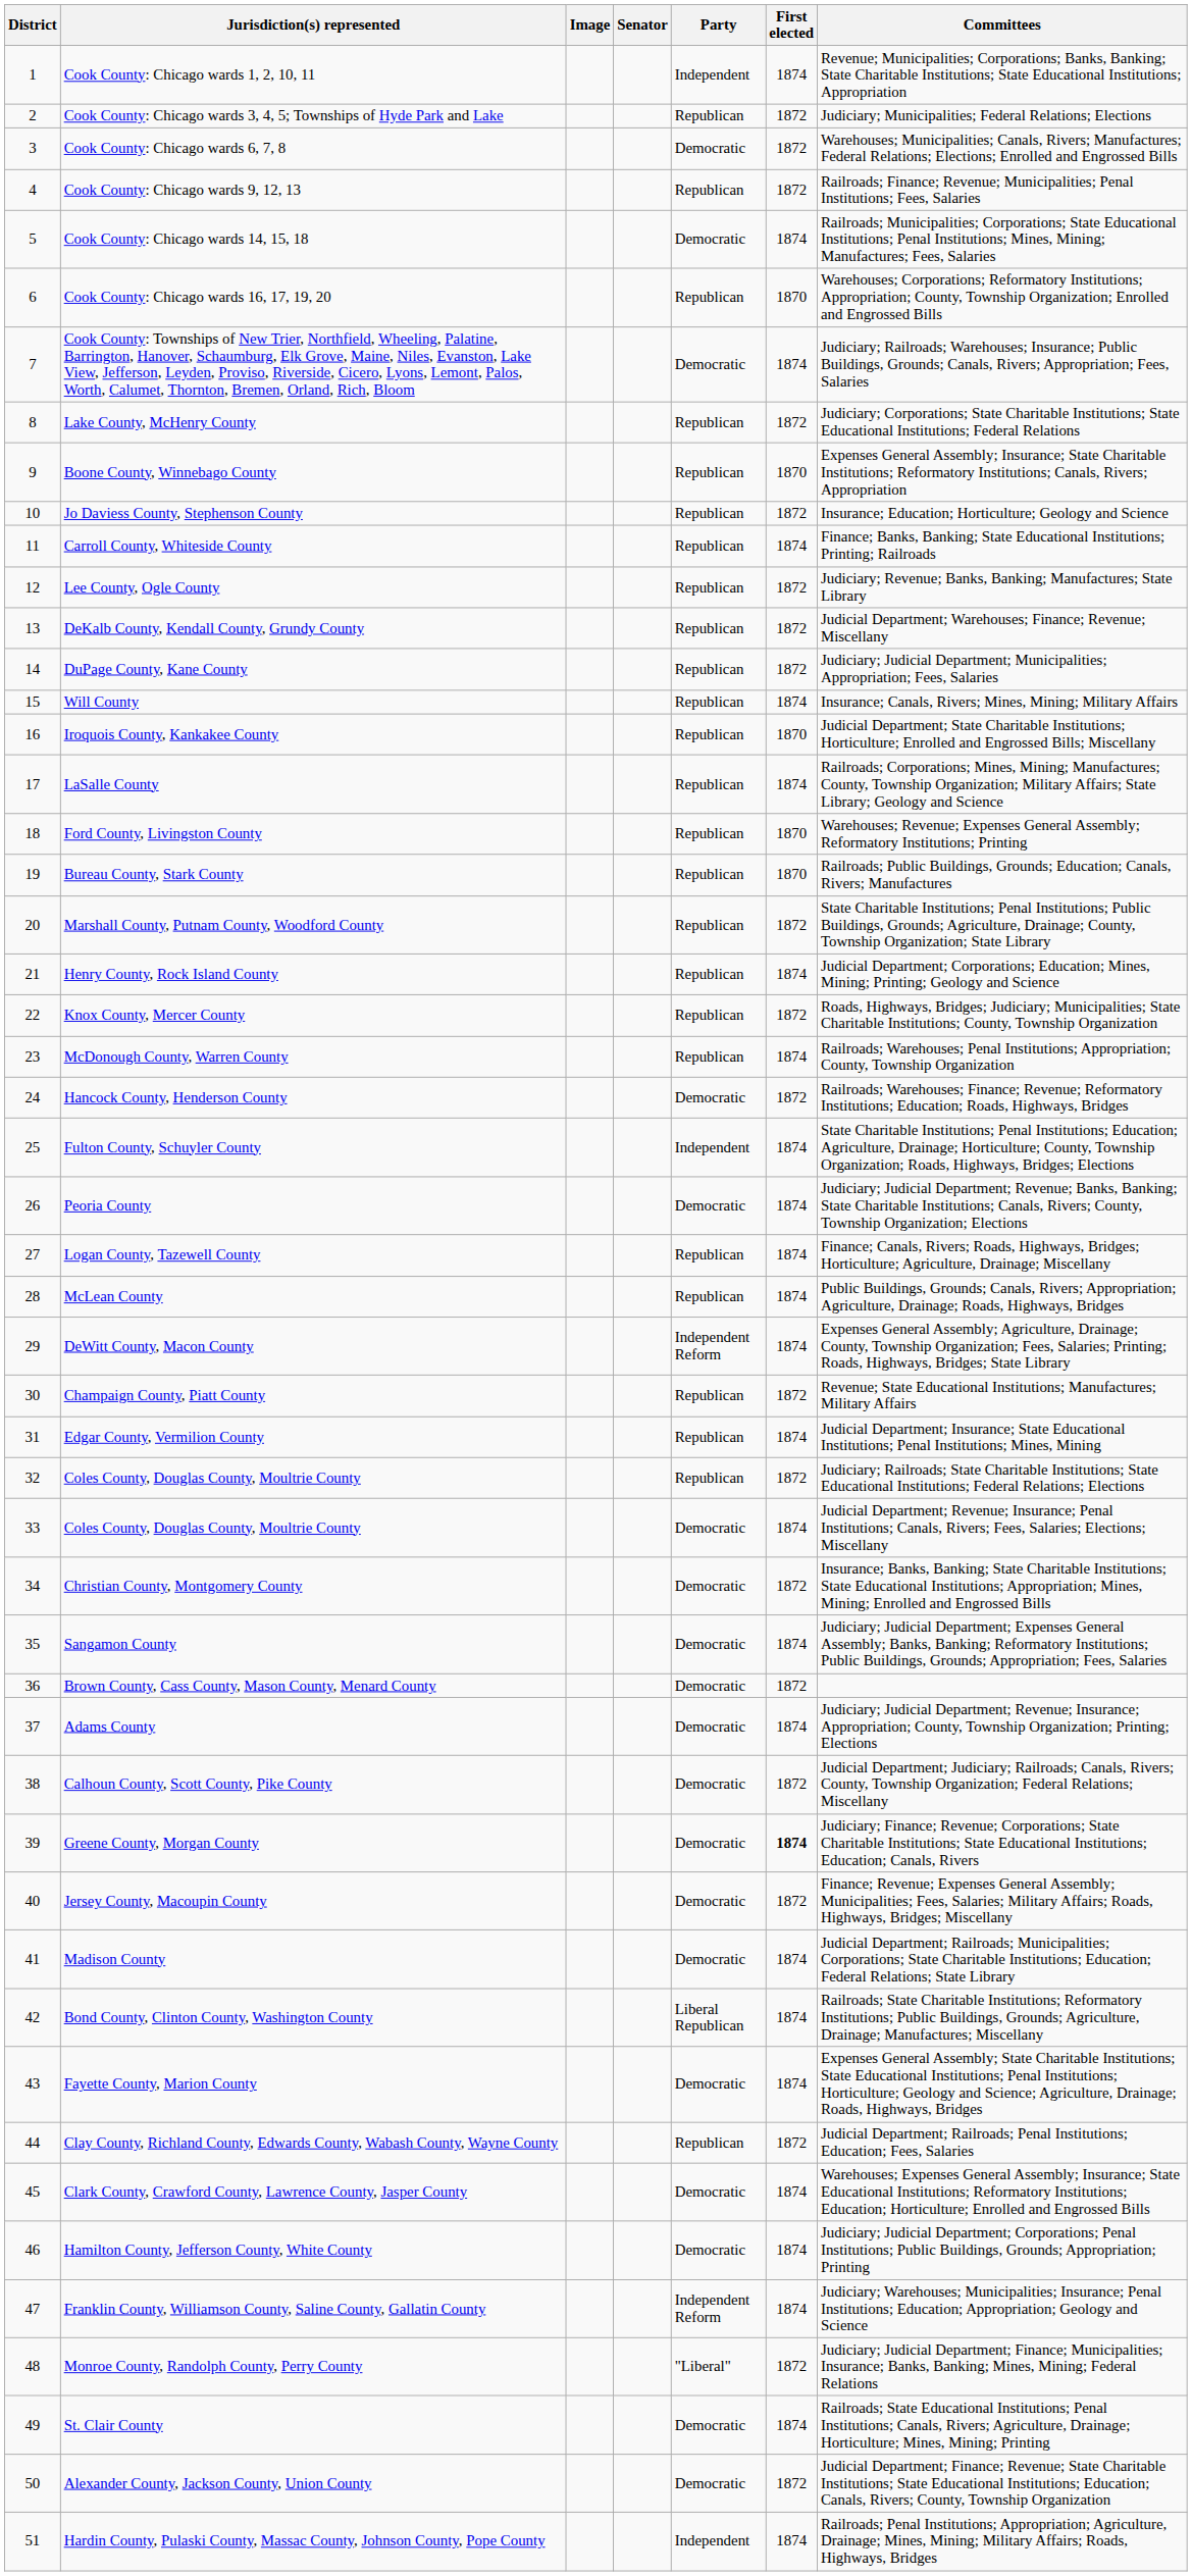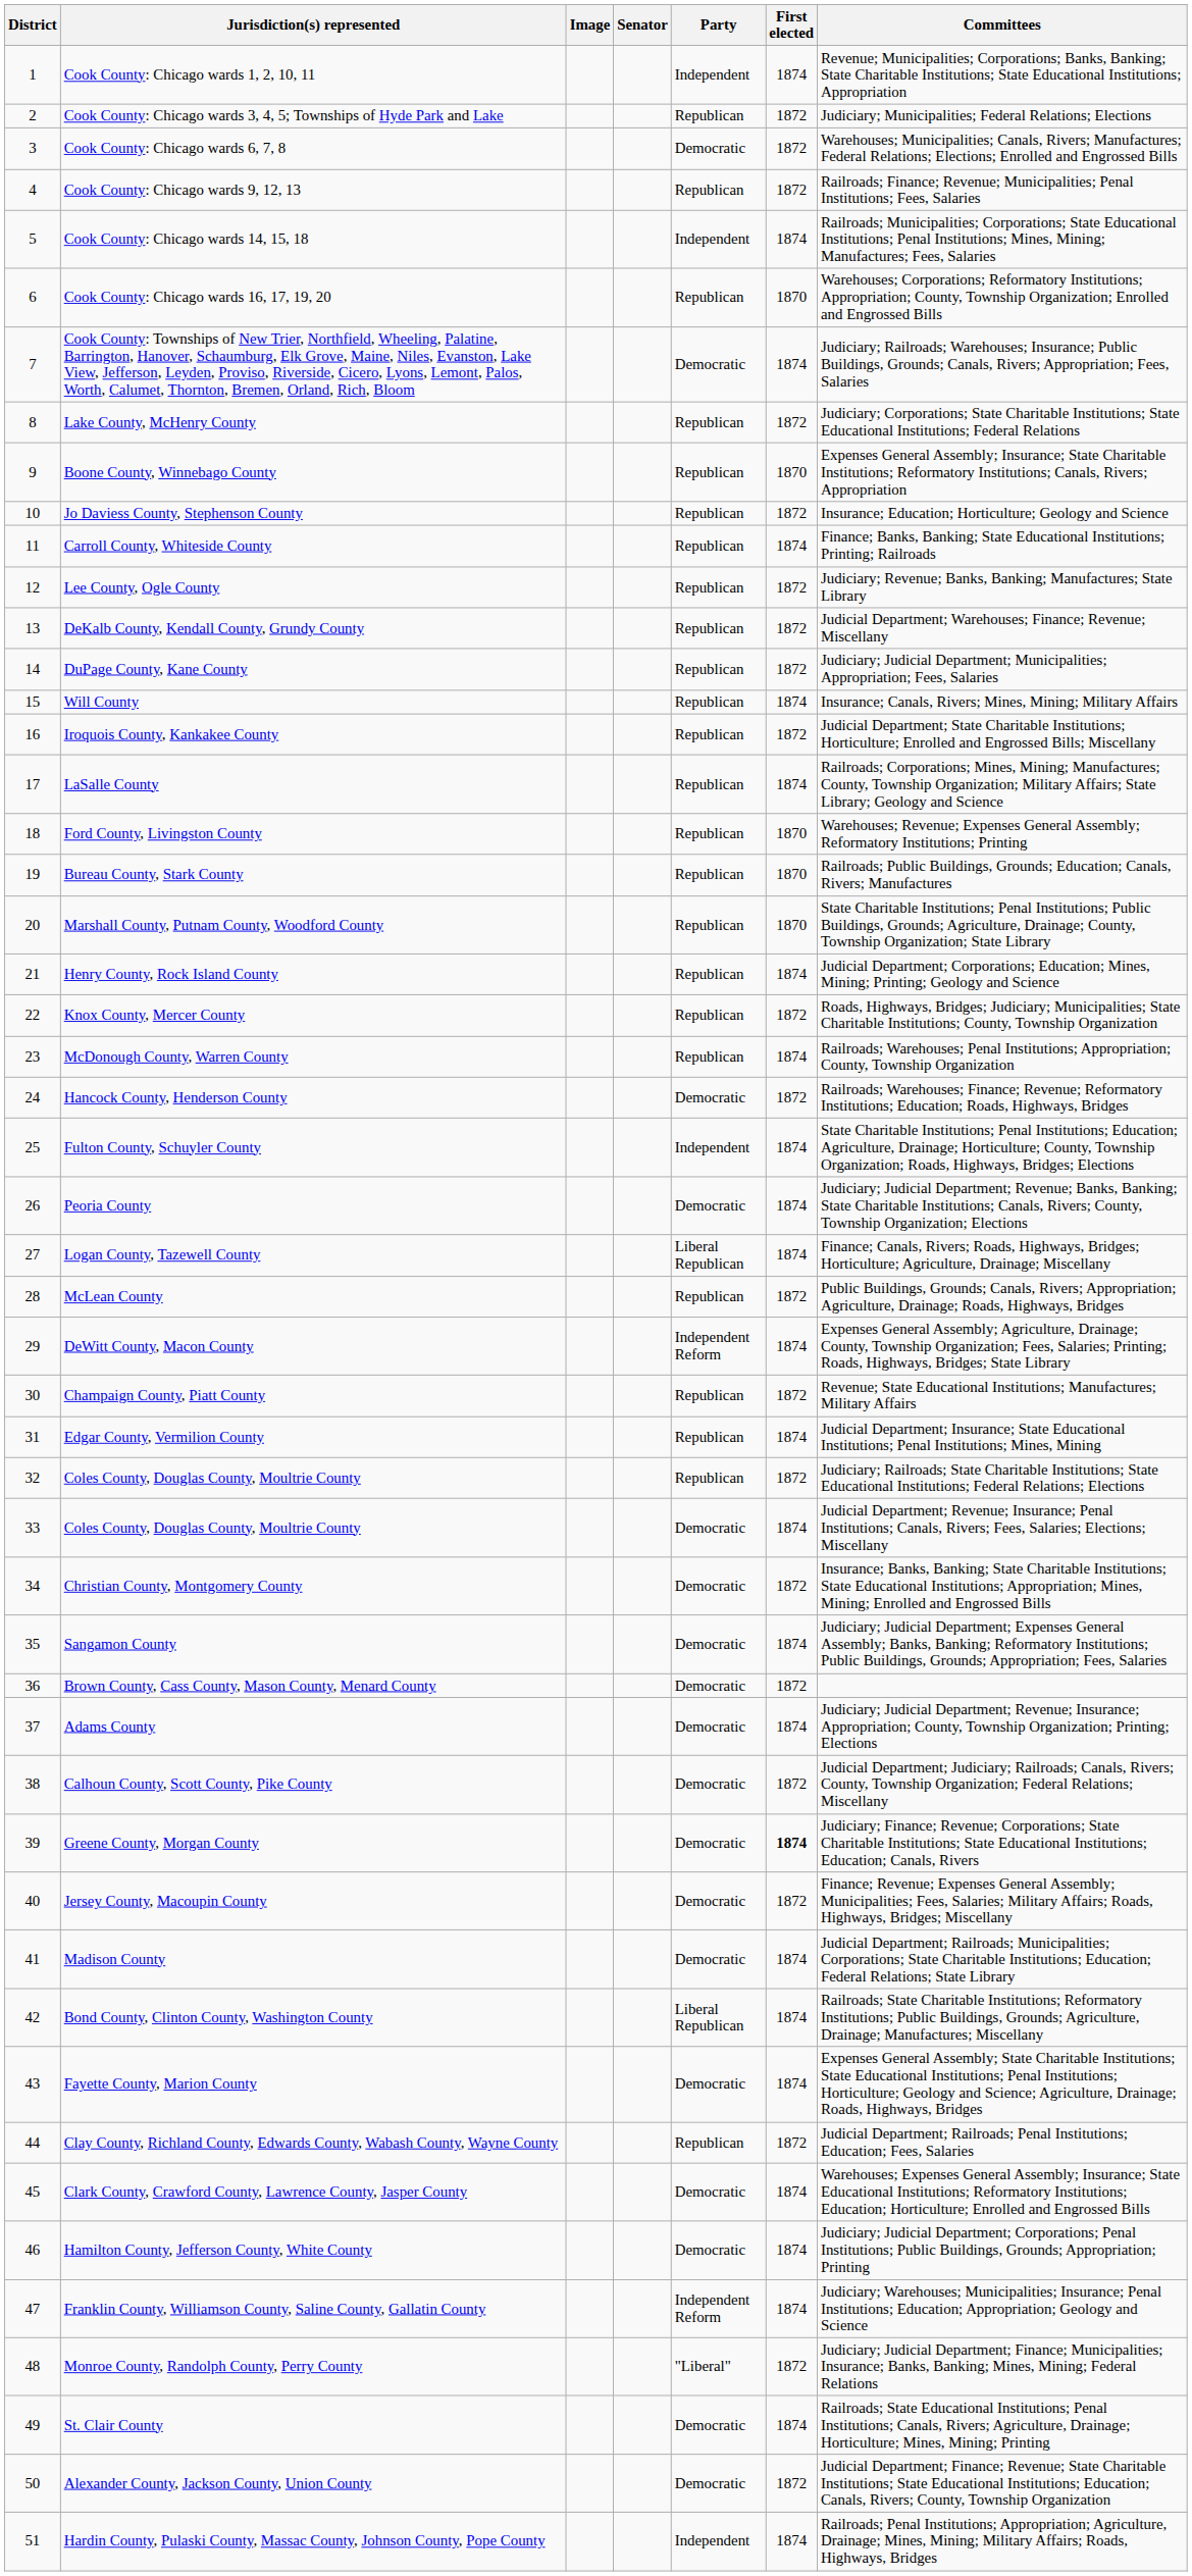Cook County: Chicago wards 14, 15, 18 | Party: Democratic -> Independent
Iroquois County, Kankakee County | First elected: 1870 -> 1872
Marshall County, Putnam County, Woodford County | First elected: 1872 -> 1870
Logan County, Tazewell County | Party: Republican -> Liberal Republican
McLean County | First elected: 1874 -> 1872
